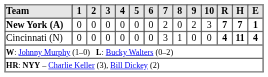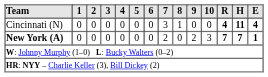rows swapped: New York (A) <-> Cincinnati (N)
